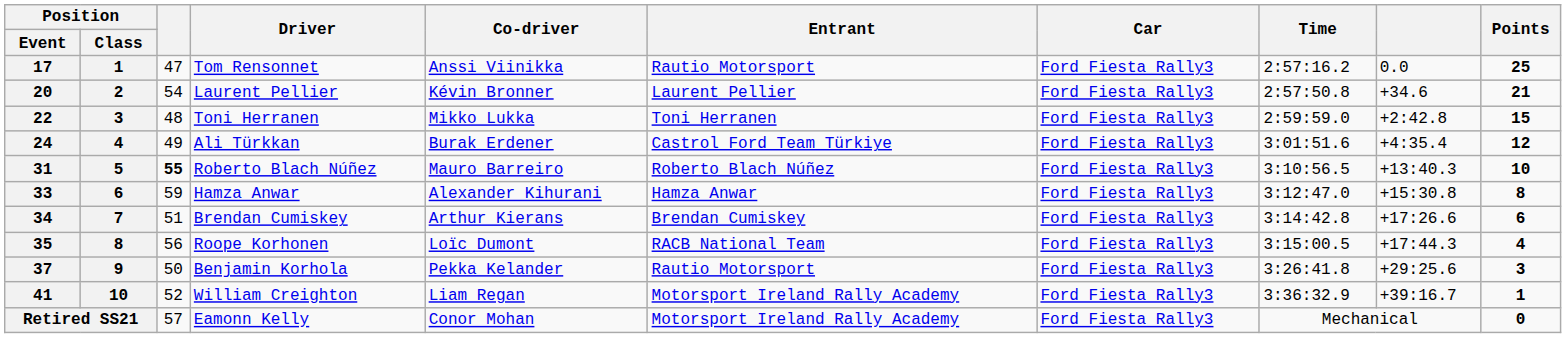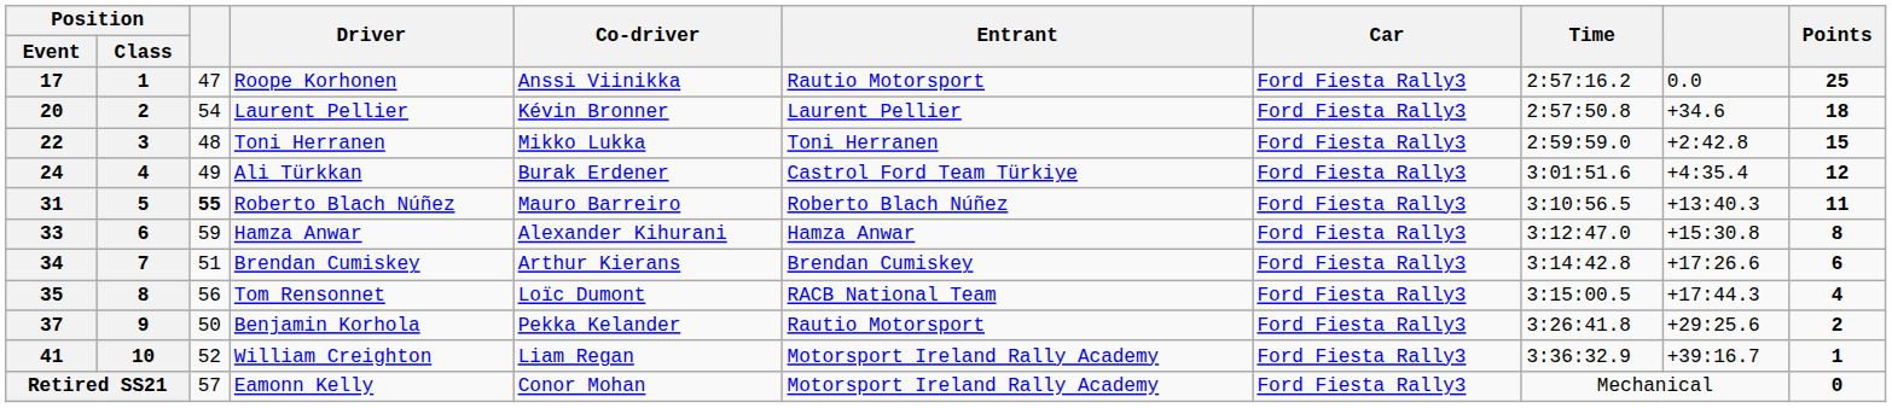17 | Driver: Tom Rensonnet -> Roope Korhonen
20 | Points: 21 -> 18
31 | Points: 10 -> 11
35 | Driver: Roope Korhonen -> Tom Rensonnet
37 | Points: 3 -> 2
